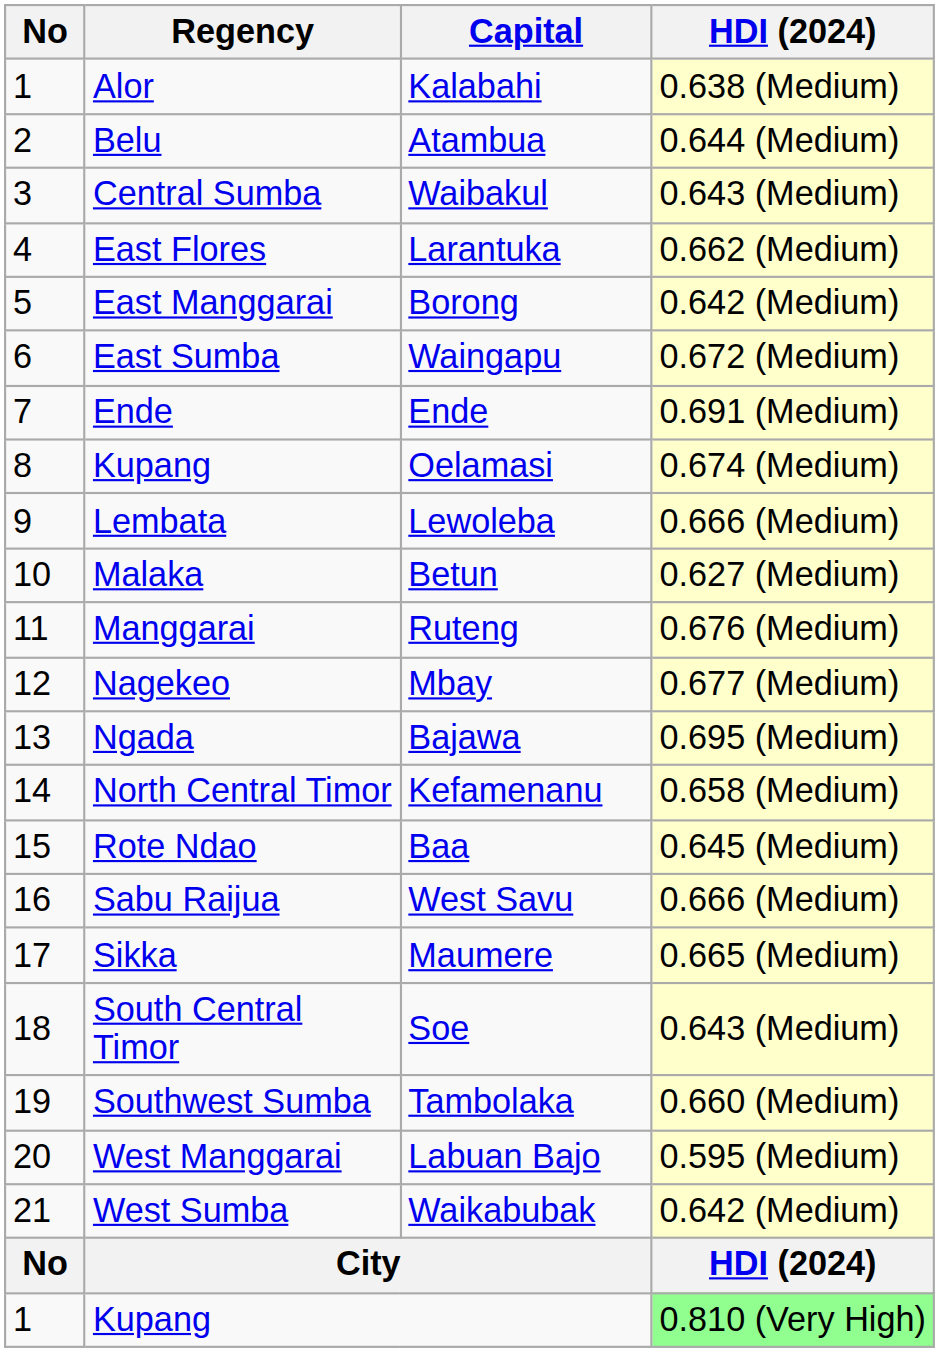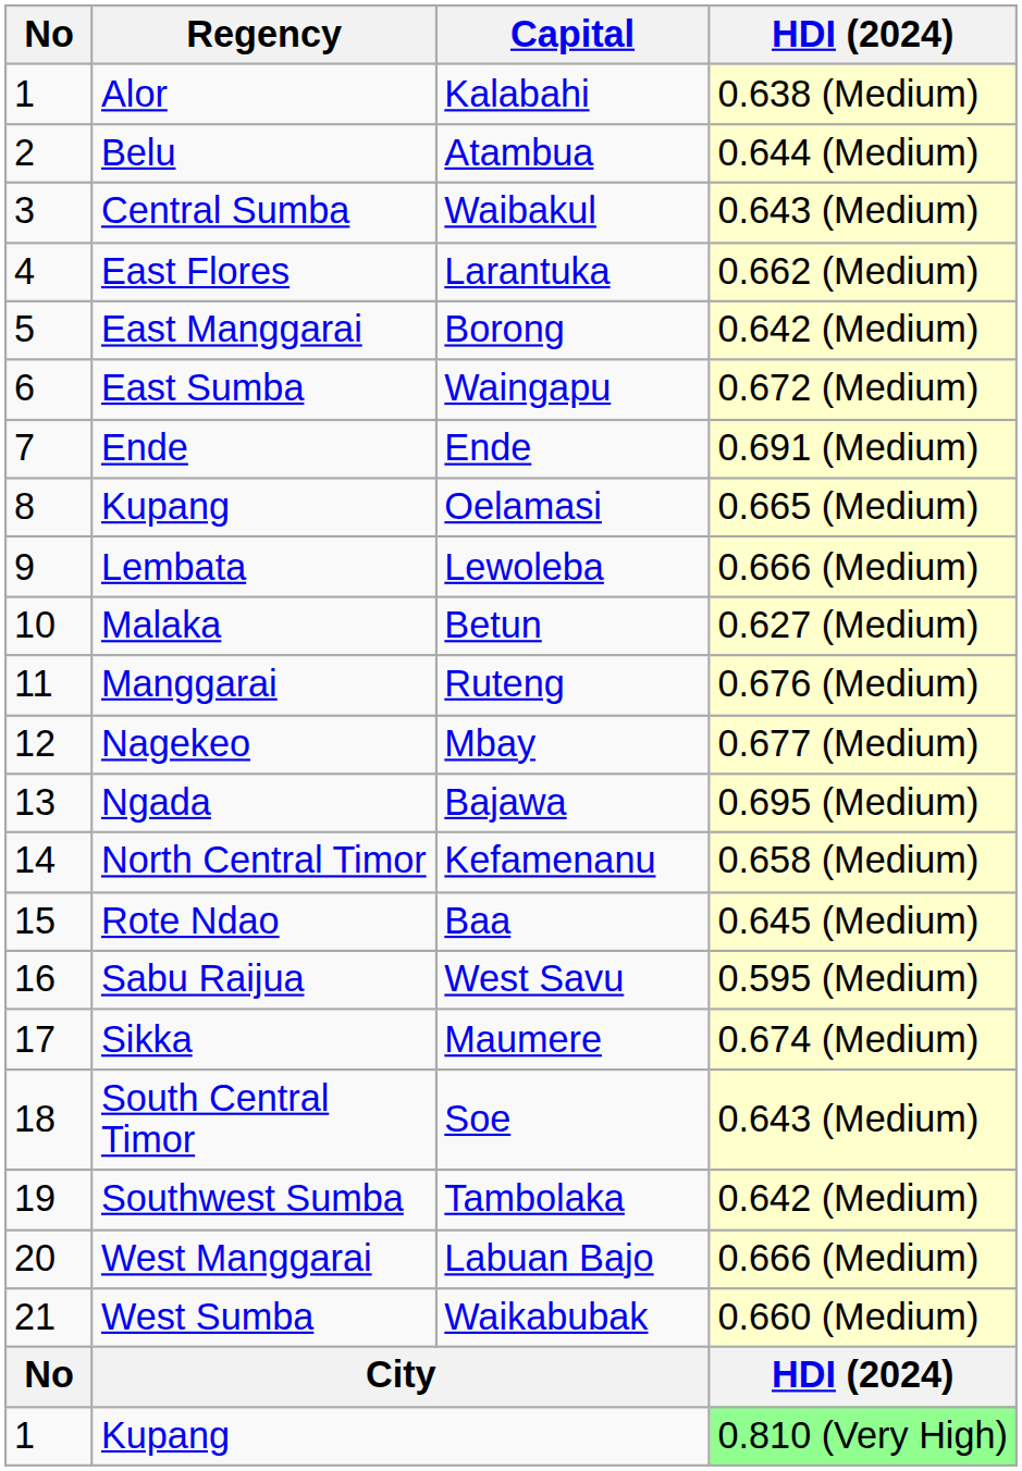Oelamasi | HDI (2024): 0.674 (Medium) -> 0.665 (Medium)
West Savu | HDI (2024): 0.666 (Medium) -> 0.595 (Medium)
Maumere | HDI (2024): 0.665 (Medium) -> 0.674 (Medium)
Tambolaka | HDI (2024): 0.660 (Medium) -> 0.642 (Medium)
Labuan Bajo | HDI (2024): 0.595 (Medium) -> 0.666 (Medium)
Waikabubak | HDI (2024): 0.642 (Medium) -> 0.660 (Medium)
